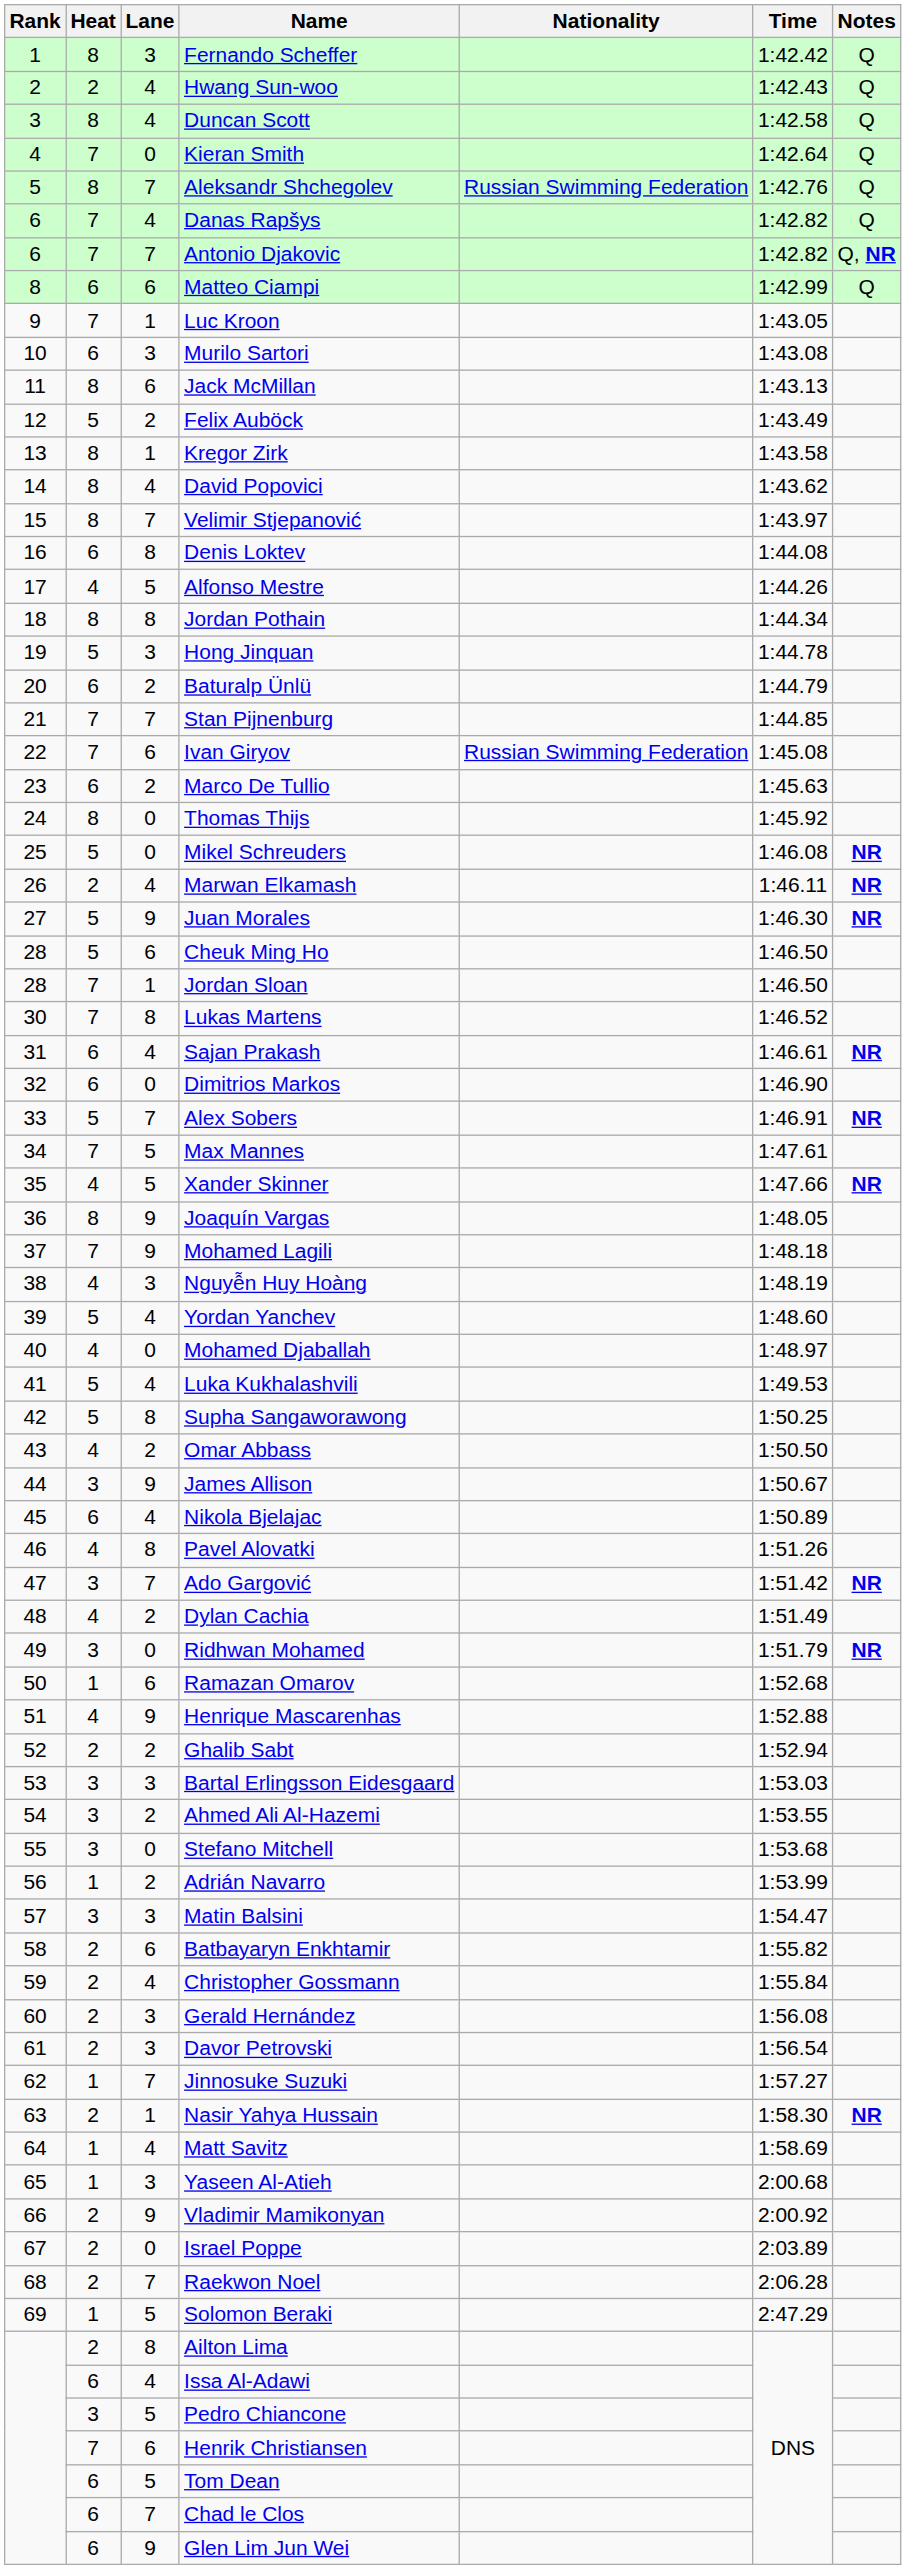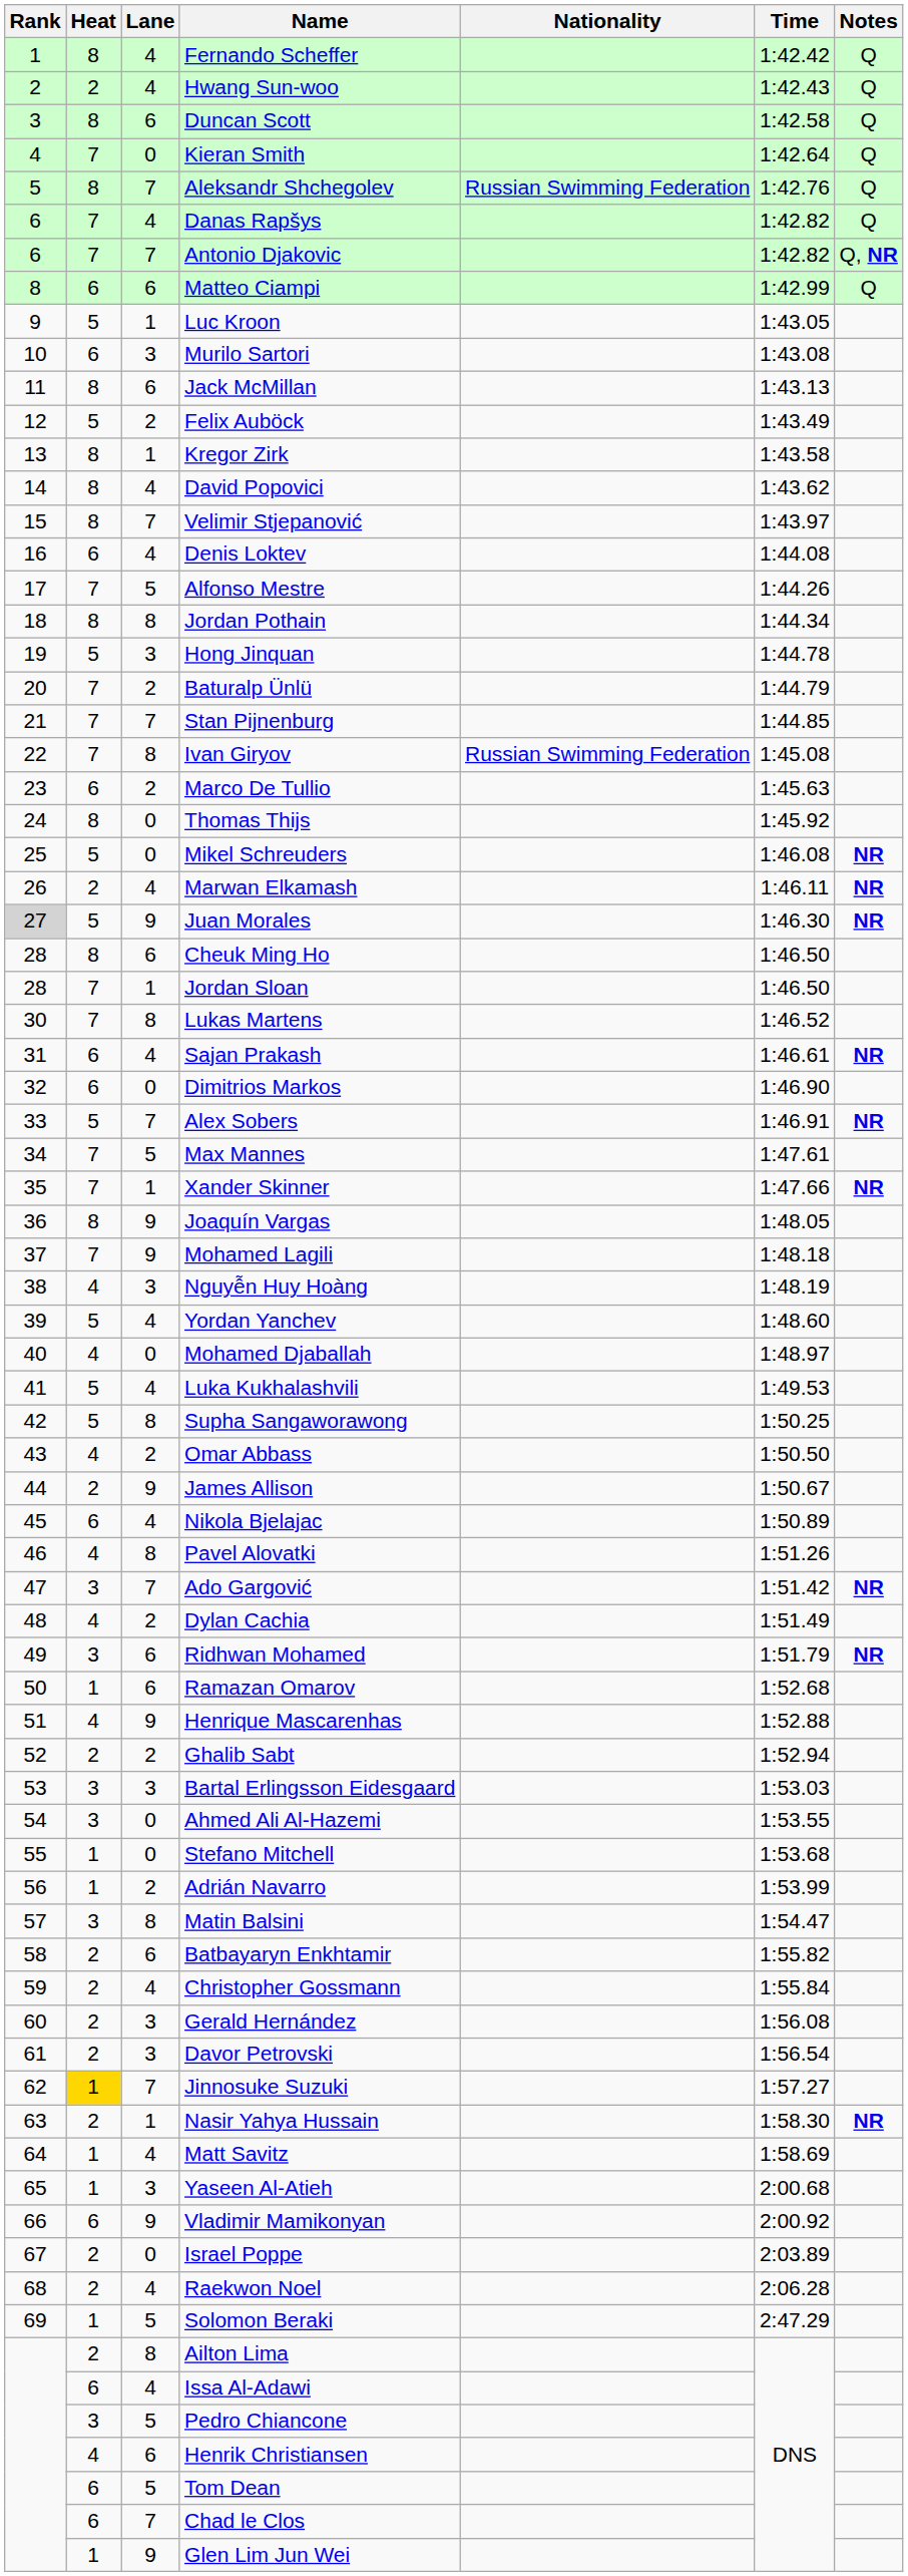Fernando Scheffer | Lane: 3 -> 4
Duncan Scott | Lane: 4 -> 6
Luc Kroon | Heat: 7 -> 5
Denis Loktev | Lane: 8 -> 4
Alfonso Mestre | Heat: 4 -> 7
Baturalp Ünlü | Heat: 6 -> 7
Ivan Giryov | Lane: 6 -> 8
Juan Morales | Rank: no background -> lightgrey background
Cheuk Ming Ho | Heat: 5 -> 8
Xander Skinner | Heat: 4 -> 7
Xander Skinner | Lane: 5 -> 1
James Allison | Heat: 3 -> 2
Ridhwan Mohamed | Lane: 0 -> 6
Ahmed Ali Al-Hazemi | Lane: 2 -> 0
Stefano Mitchell | Heat: 3 -> 1
Matin Balsini | Lane: 3 -> 8
Jinnosuke Suzuki | Heat: no background -> gold background
Vladimir Mamikonyan | Heat: 2 -> 6
Raekwon Noel | Lane: 7 -> 4
Henrik Christiansen | Heat: 7 -> 4
Glen Lim Jun Wei | Heat: 6 -> 1
